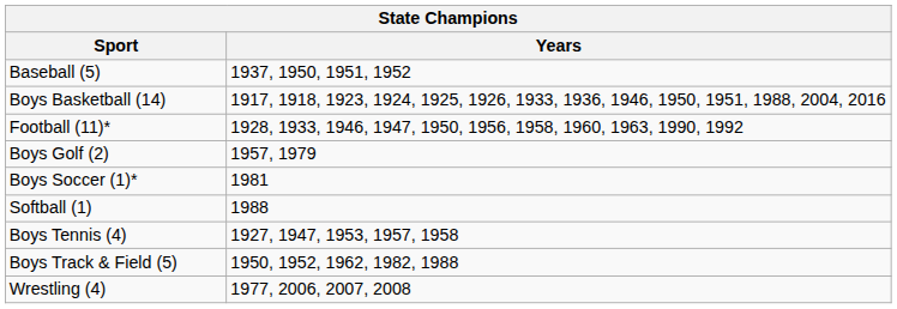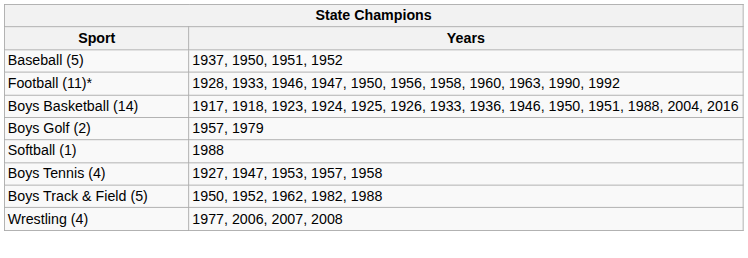rows swapped: Boys Basketball (14) <-> Football (11)*
- row: Boys Soccer (1)* | 1981
